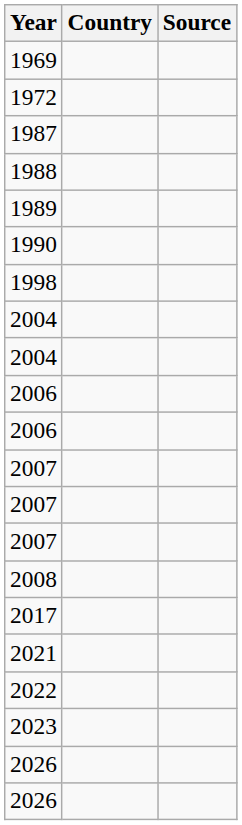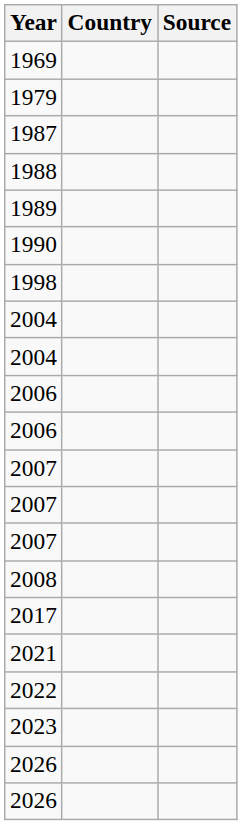- row: 1972
+ row: 1979
